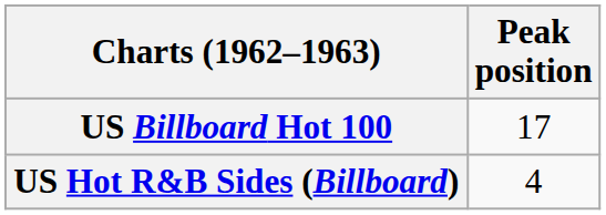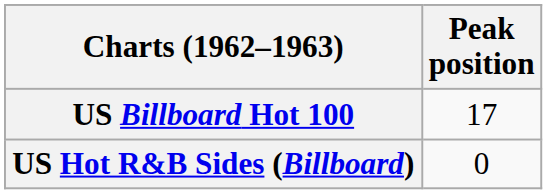US Hot R&B Sides (Billboard) | Peak position: 4 -> 0
